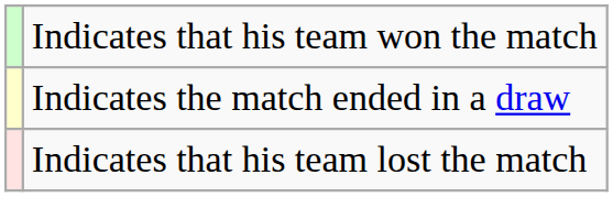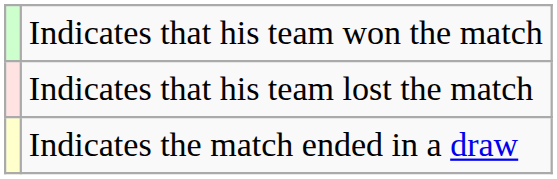rows swapped: Indicates the match ended in a draw <-> Indicates that his team lost the match
